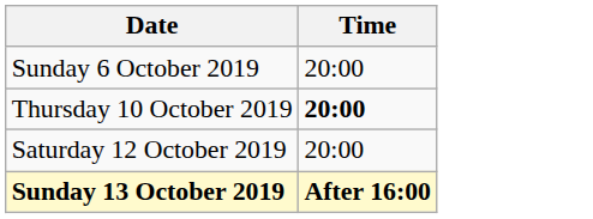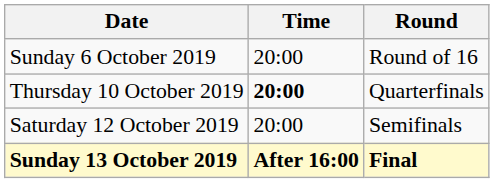+ column: Round | Round of 16 | Quarterfinals | Semifinals | Final
